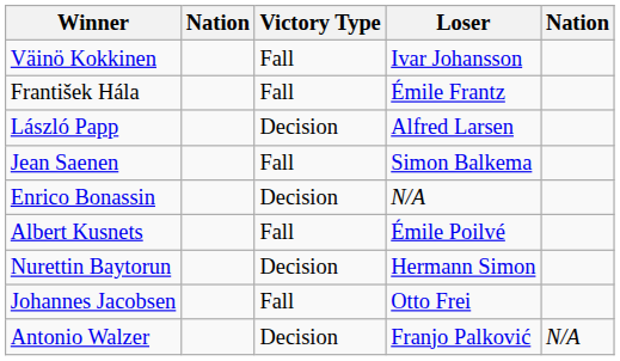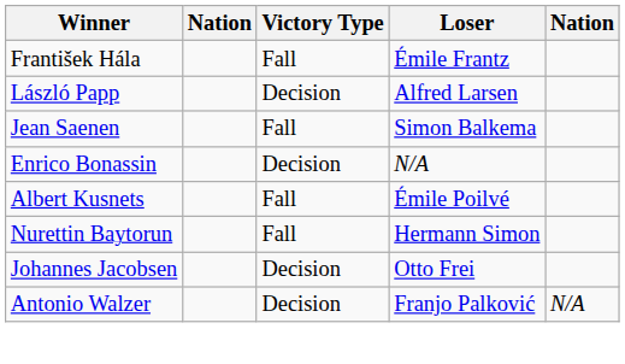- row: Väinö Kokkinen | Fall | Ivar Johansson
Nurettin Baytorun | Victory Type: Decision -> Fall
Johannes Jacobsen | Victory Type: Fall -> Decision
